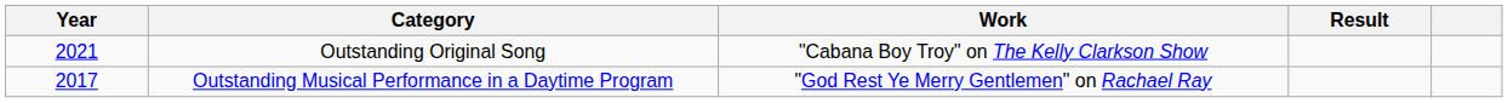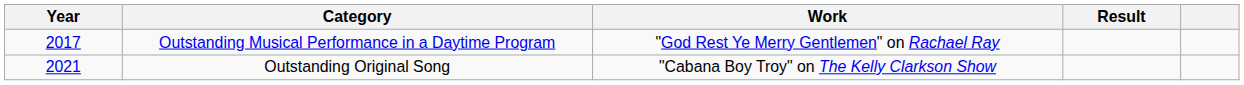rows swapped: Outstanding Musical Performance in a Daytime Program <-> Outstanding Original Song
